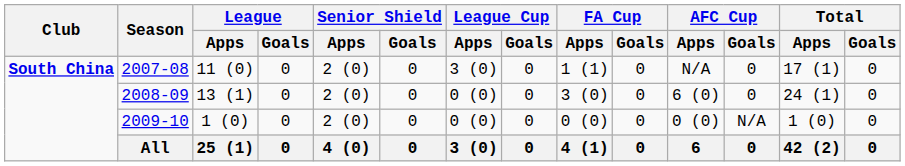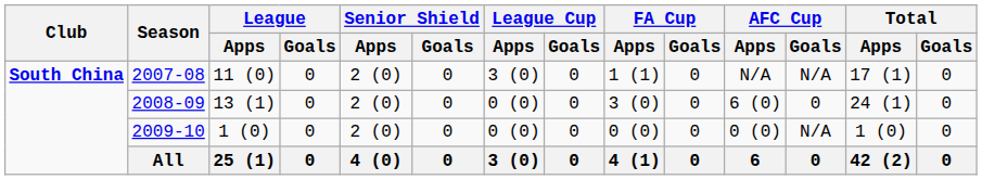2007-08 | AFC Cup / Goals: 0 -> N/A
